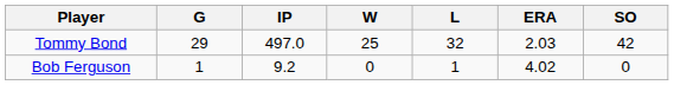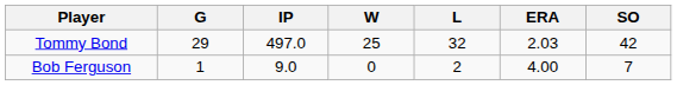Bob Ferguson | IP: 9.2 -> 9.0
Bob Ferguson | L: 1 -> 2
Bob Ferguson | ERA: 4.02 -> 4.00
Bob Ferguson | SO: 0 -> 7
